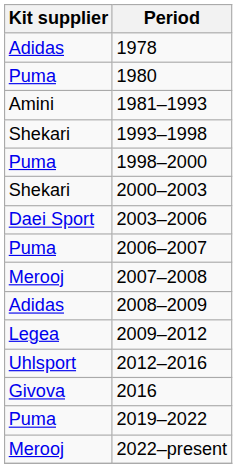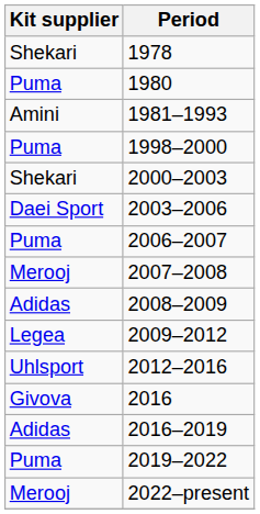1978 | Kit supplier: Adidas -> Shekari
- row: Shekari | 1993–1998
+ row: Adidas | 2016–2019
